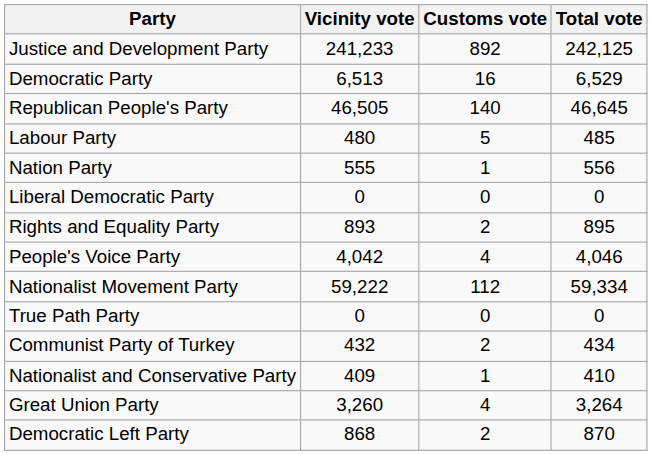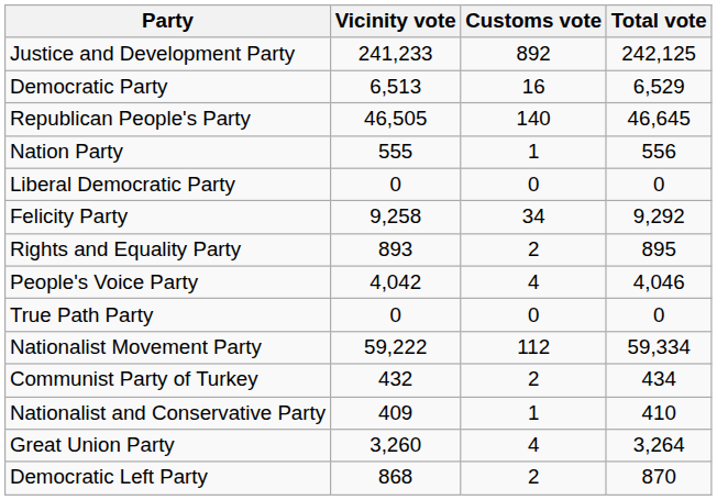- row: Labour Party | 480 | 5 | 485
+ row: Felicity Party | 9,258 | 34 | 9,292
rows swapped: Nationalist Movement Party <-> True Path Party
